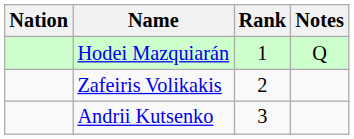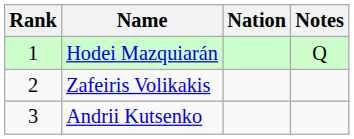columns swapped: Rank <-> Nation
